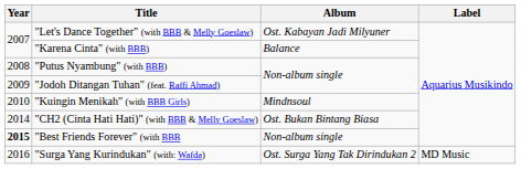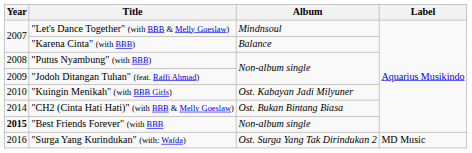"Let's Dance Together" (with BBB & Melly Goeslaw) | Album: Ost. Kabayan Jadi Milyuner -> Mindnsoul
"Kuingin Menikah" (with BBB Girls) | Album: Mindnsoul -> Ost. Kabayan Jadi Milyuner
